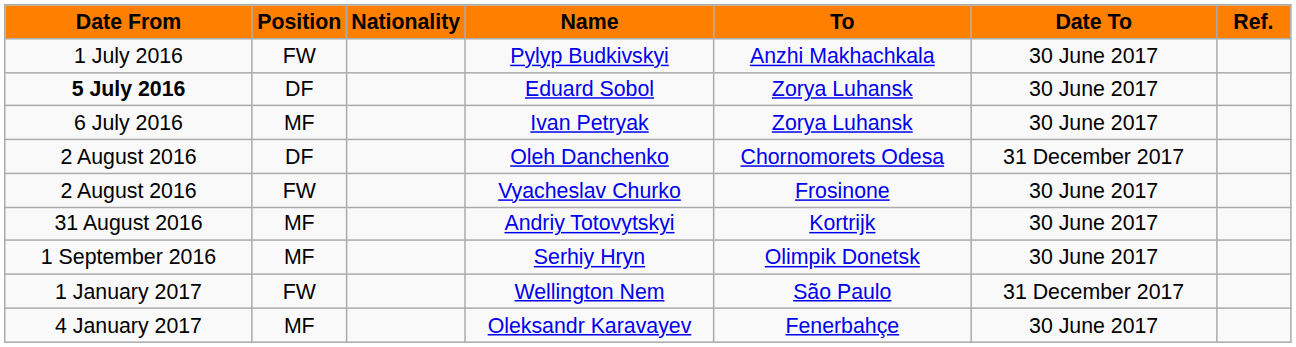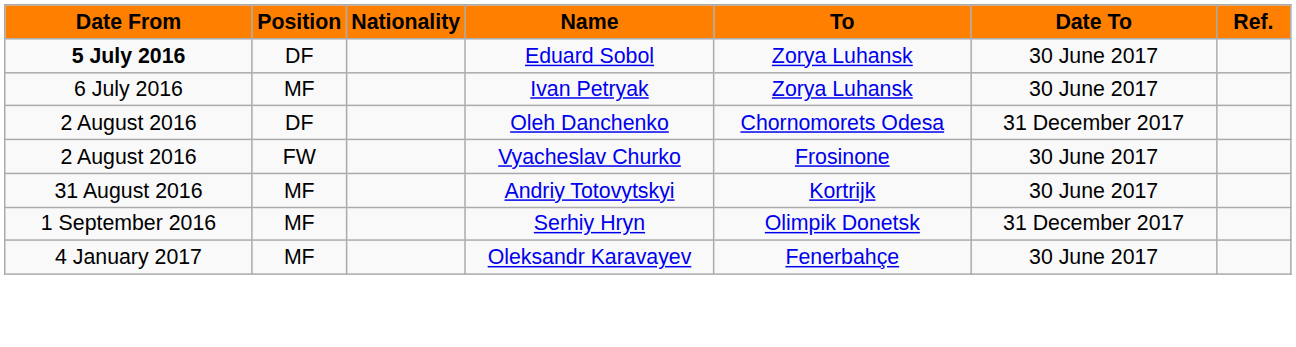- row: 1 July 2016 | FW | Pylyp Budkivskyi | Anzhi Makhachkala | 30 June 2017
Serhiy Hryn | Date To: 30 June 2017 -> 31 December 2017
- row: 1 January 2017 | FW | Wellington Nem | São Paulo | 31 December 2017
